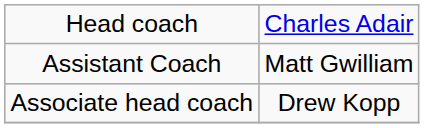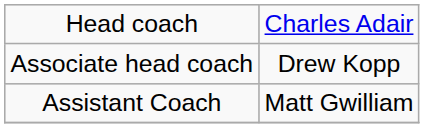rows swapped: Associate head coach <-> Assistant Coach
